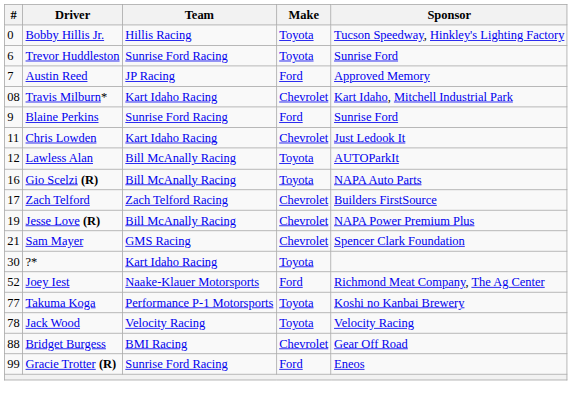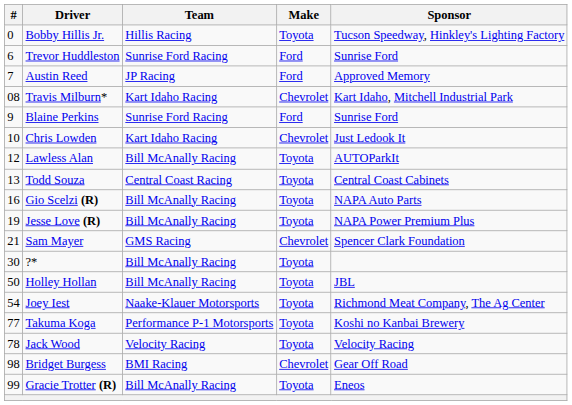Trevor Huddleston | Make: Toyota -> Ford
Chris Lowden | #: 11 -> 10
+ row: 13 | Todd Souza | Central Coast Racing | Toyota | Central Coast Cabinets
- row: 17 | Zach Telford | Zach Telford Racing | Chevrolet | Builders FirstSource
Jesse Love (R) | Make: Chevrolet -> Toyota
?* | Team: Kart Idaho Racing -> Bill McAnally Racing
+ row: 50 | Holley Hollan | Bill McAnally Racing | Toyota | JBL
Joey Iest | #: 52 -> 54
Joey Iest | Make: Ford -> Toyota
Bridget Burgess | #: 88 -> 98
Gracie Trotter (R) | Team: Sunrise Ford Racing -> Bill McAnally Racing
Gracie Trotter (R) | Make: Ford -> Toyota
